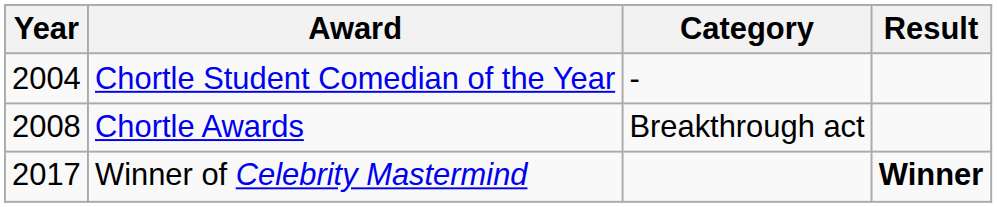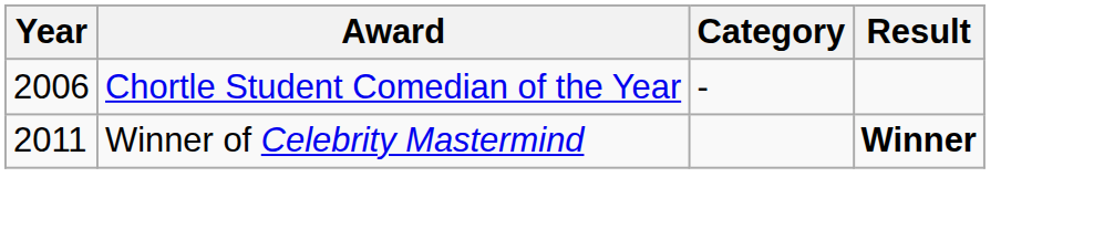Chortle Student Comedian of the Year | Year: 2004 -> 2006
- row: 2008 | Chortle Awards | Breakthrough act
Winner of Celebrity Mastermind | Year: 2017 -> 2011
